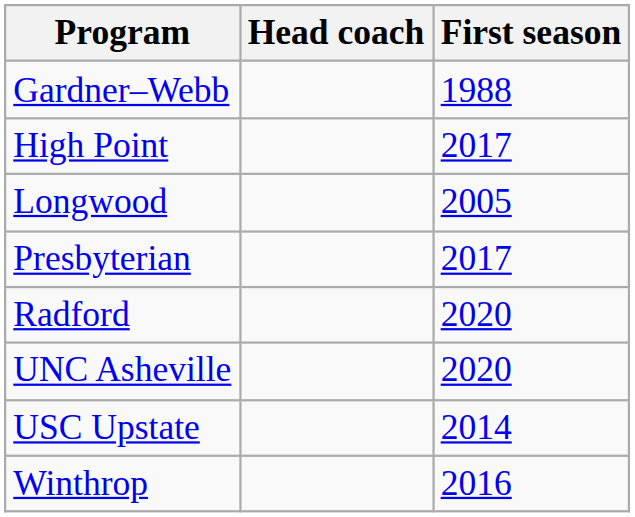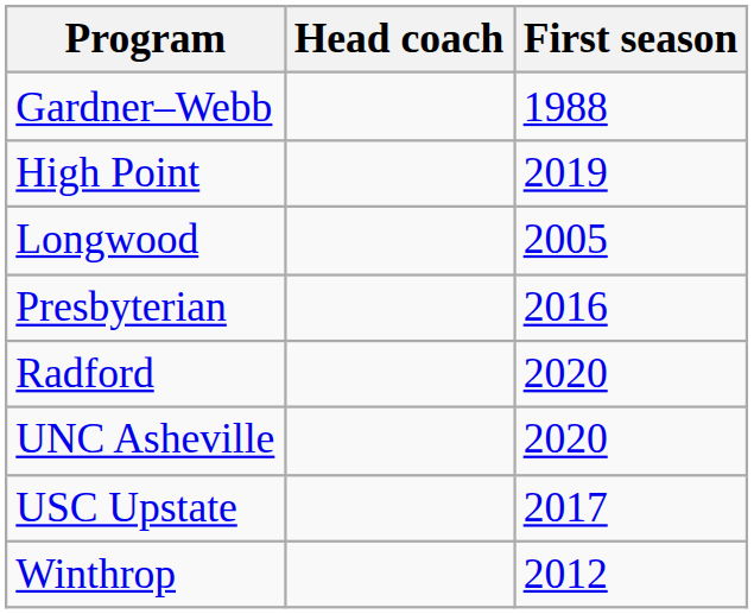High Point | First season: 2017 -> 2019
Presbyterian | First season: 2017 -> 2016
USC Upstate | First season: 2014 -> 2017
Winthrop | First season: 2016 -> 2012
